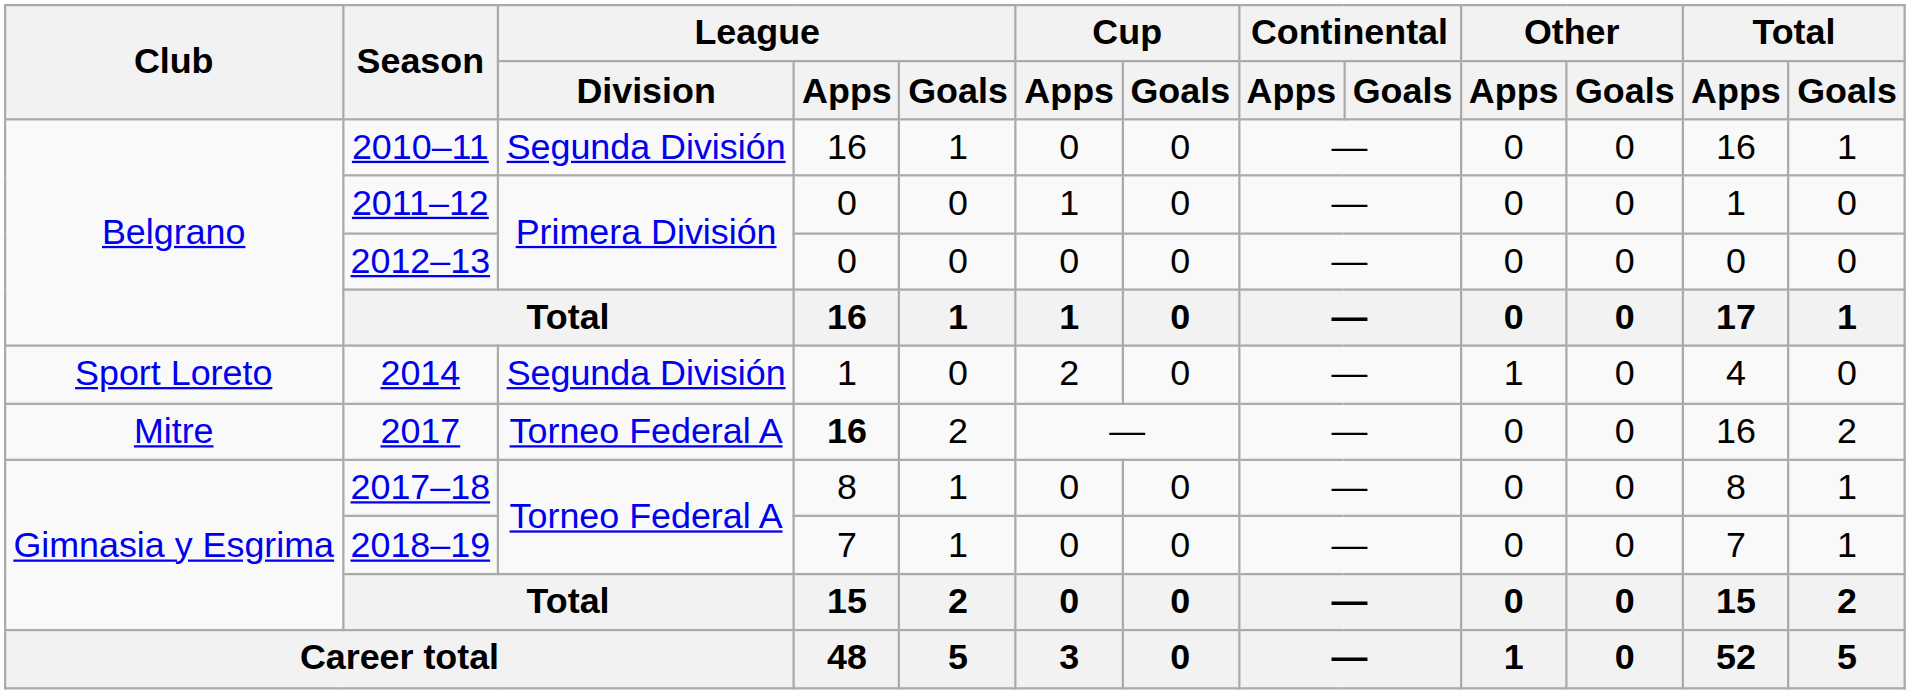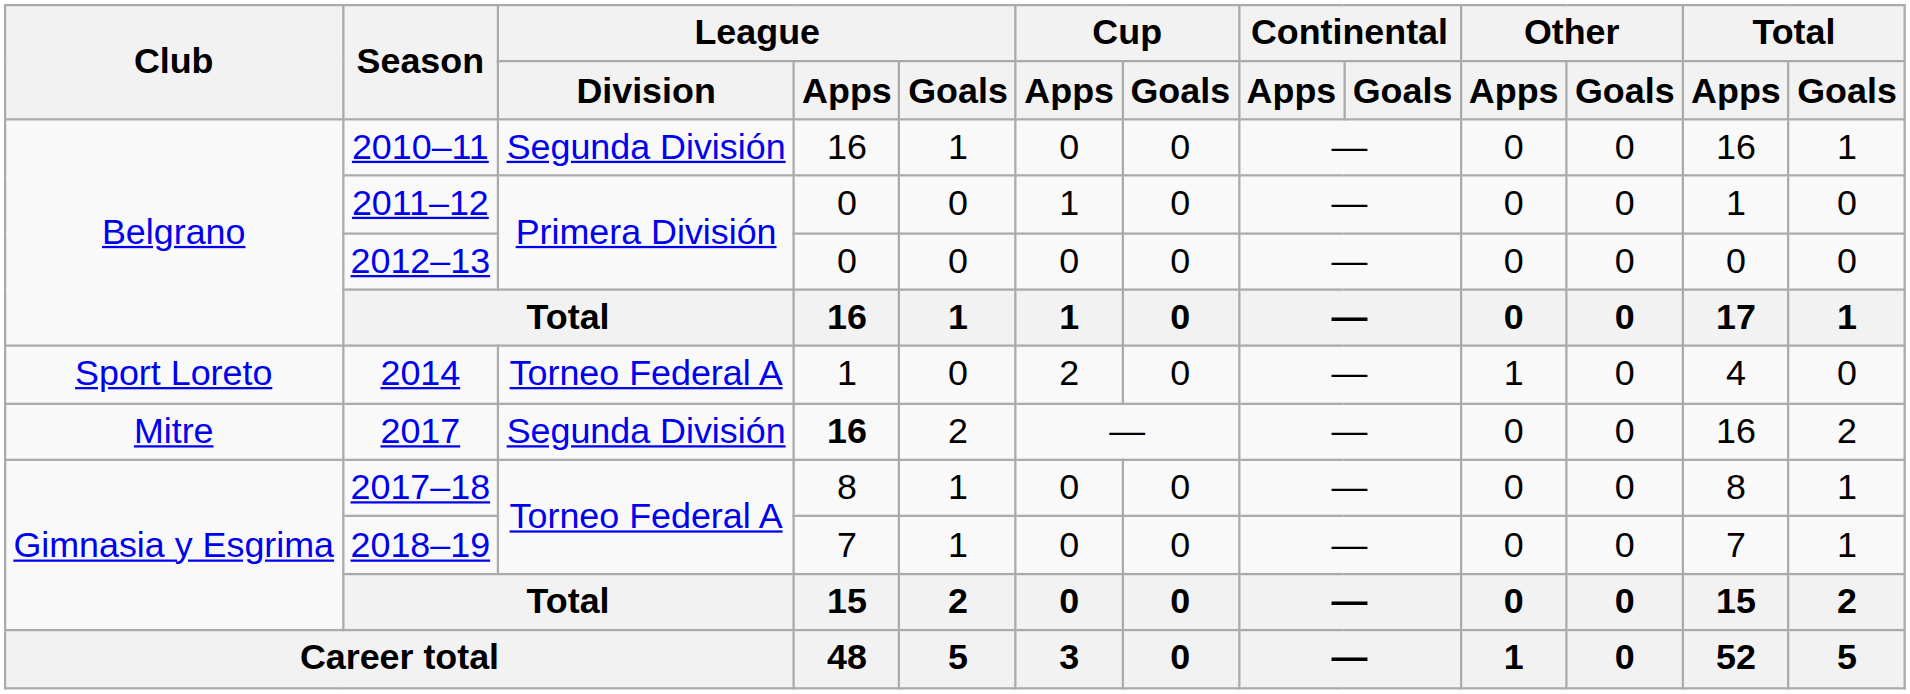2014 | League / Division: Segunda División -> Torneo Federal A
2017 | League / Division: Torneo Federal A -> Segunda División
